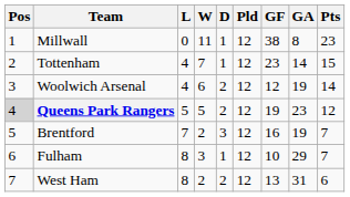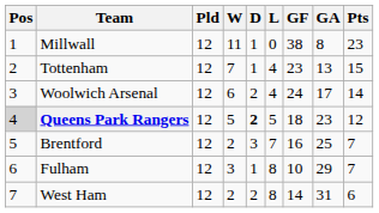columns swapped: Pld <-> L
Tottenham | GA: 14 -> 13
Woolwich Arsenal | GF: 12 -> 24
Woolwich Arsenal | GA: 19 -> 17
Queens Park Rangers | D: normal -> bold
Queens Park Rangers | GF: 19 -> 18
Brentford | GA: 19 -> 25
West Ham | GF: 13 -> 14
